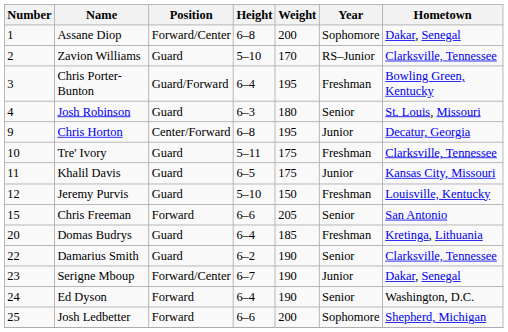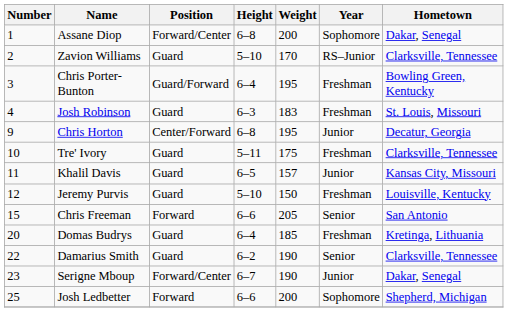Josh Robinson | Weight: 180 -> 183
Josh Robinson | Year: Senior -> Freshman
Khalil Davis | Weight: 175 -> 157
- row: 24 | Ed Dyson | Forward | 6–4 | 190 | Senior | Washington, D.C.
